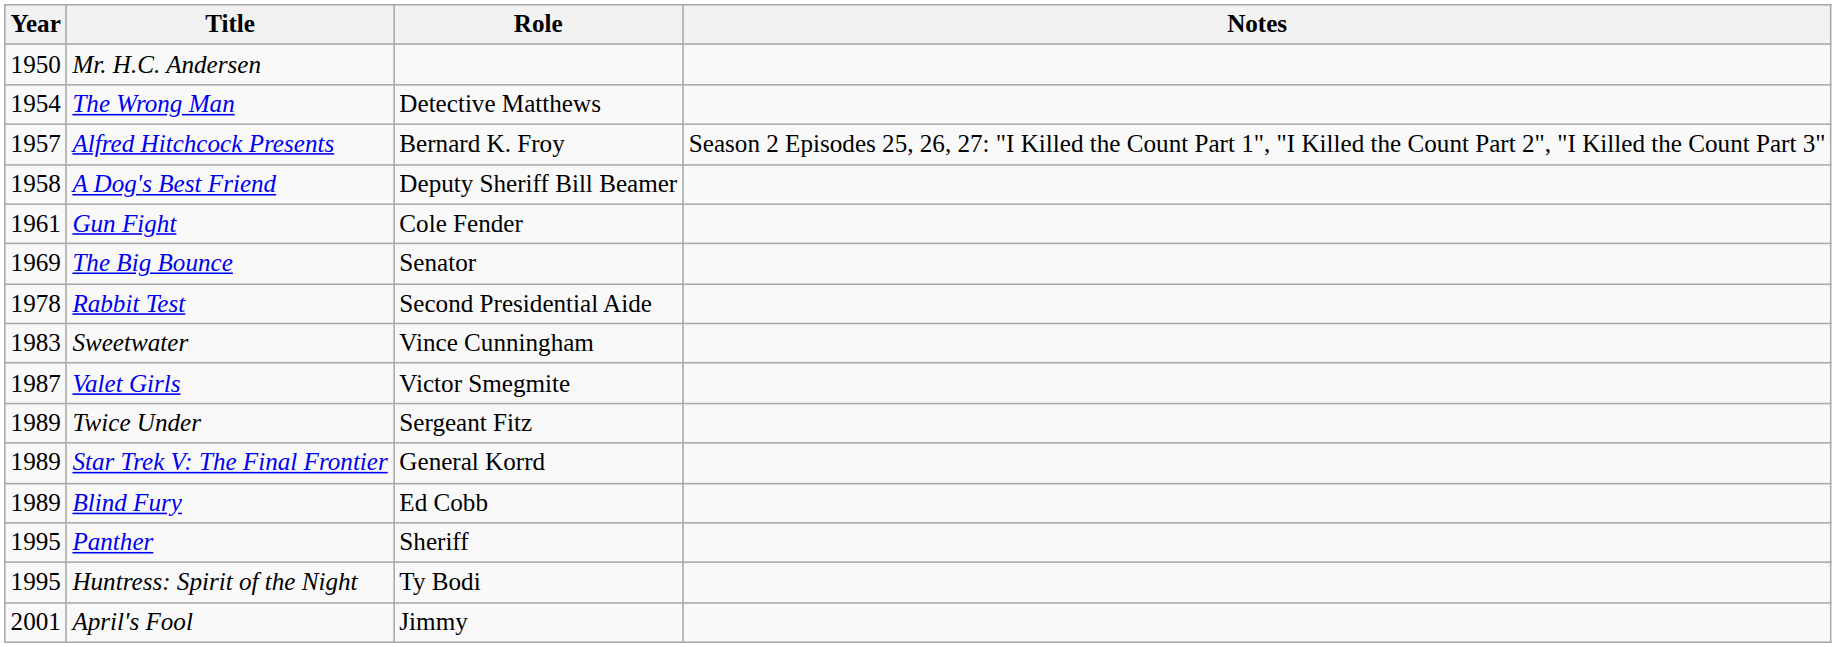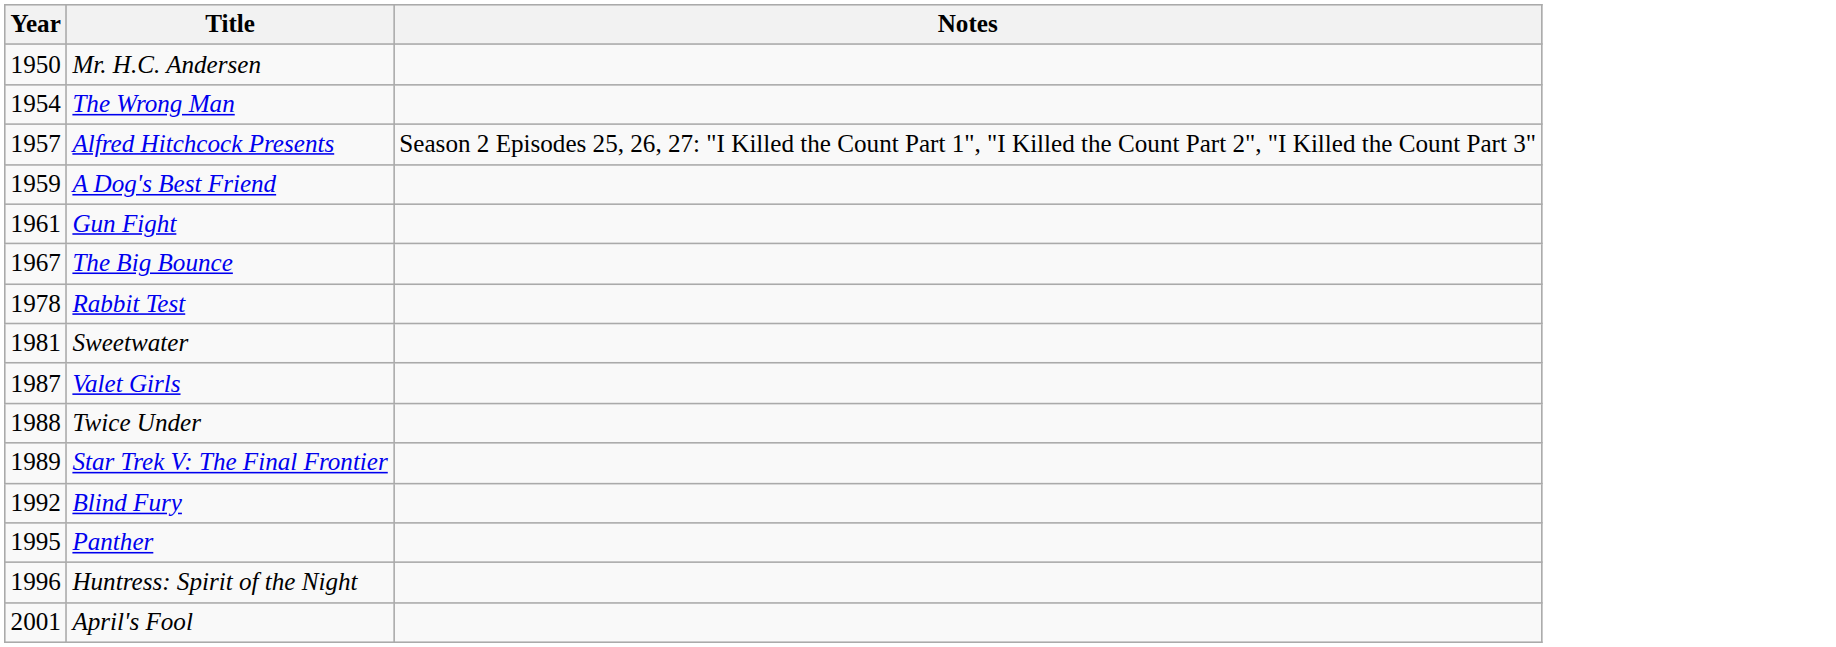- column: Role | Detective Matthews | Bernard K. Froy | Deputy Sheriff Bill Beamer | Cole Fender | Senator | Second Presidential Aide | Vince Cunningham | Victor Smegmite | Sergeant Fitz | General Korrd | Ed Cobb | Sheriff | Ty Bodi | Jimmy
A Dog's Best Friend | Year: 1958 -> 1959
The Big Bounce | Year: 1969 -> 1967
Sweetwater | Year: 1983 -> 1981
Twice Under | Year: 1989 -> 1988
Blind Fury | Year: 1989 -> 1992
Huntress: Spirit of the Night | Year: 1995 -> 1996
